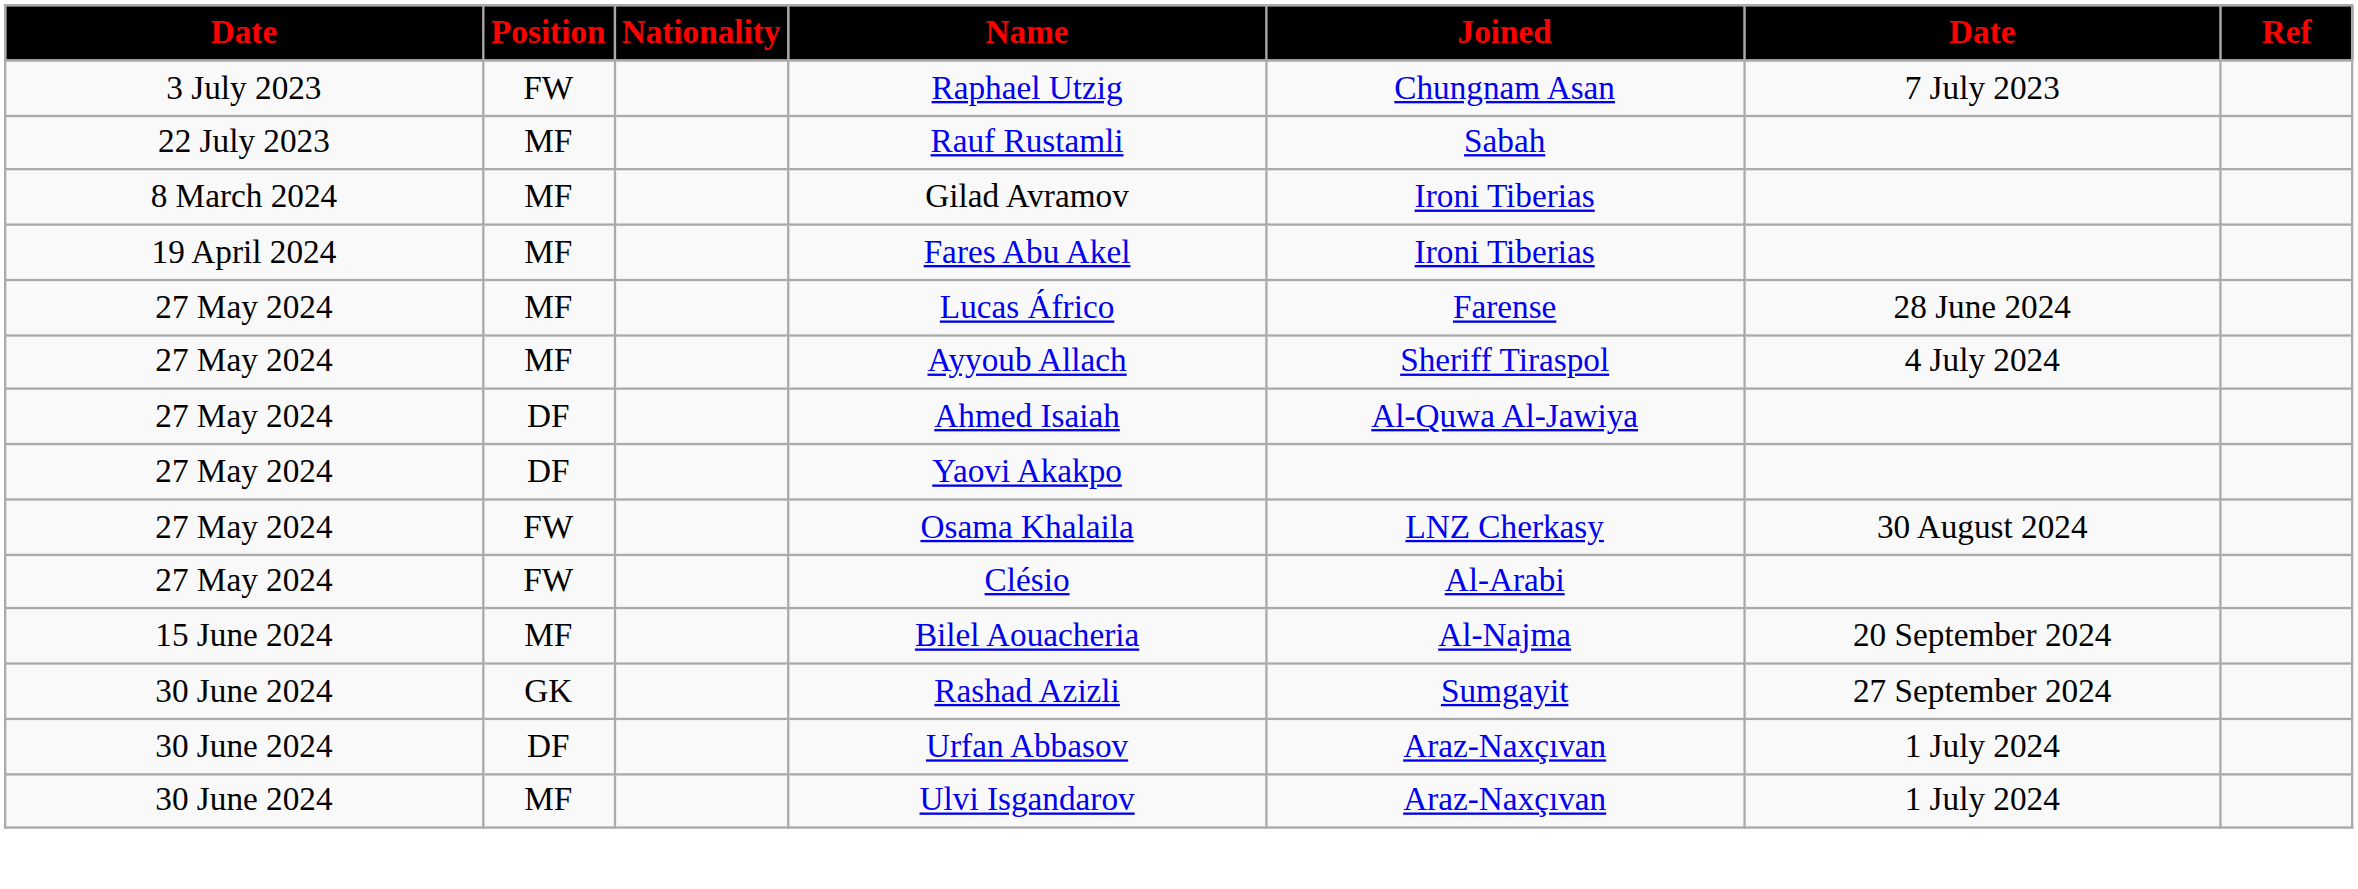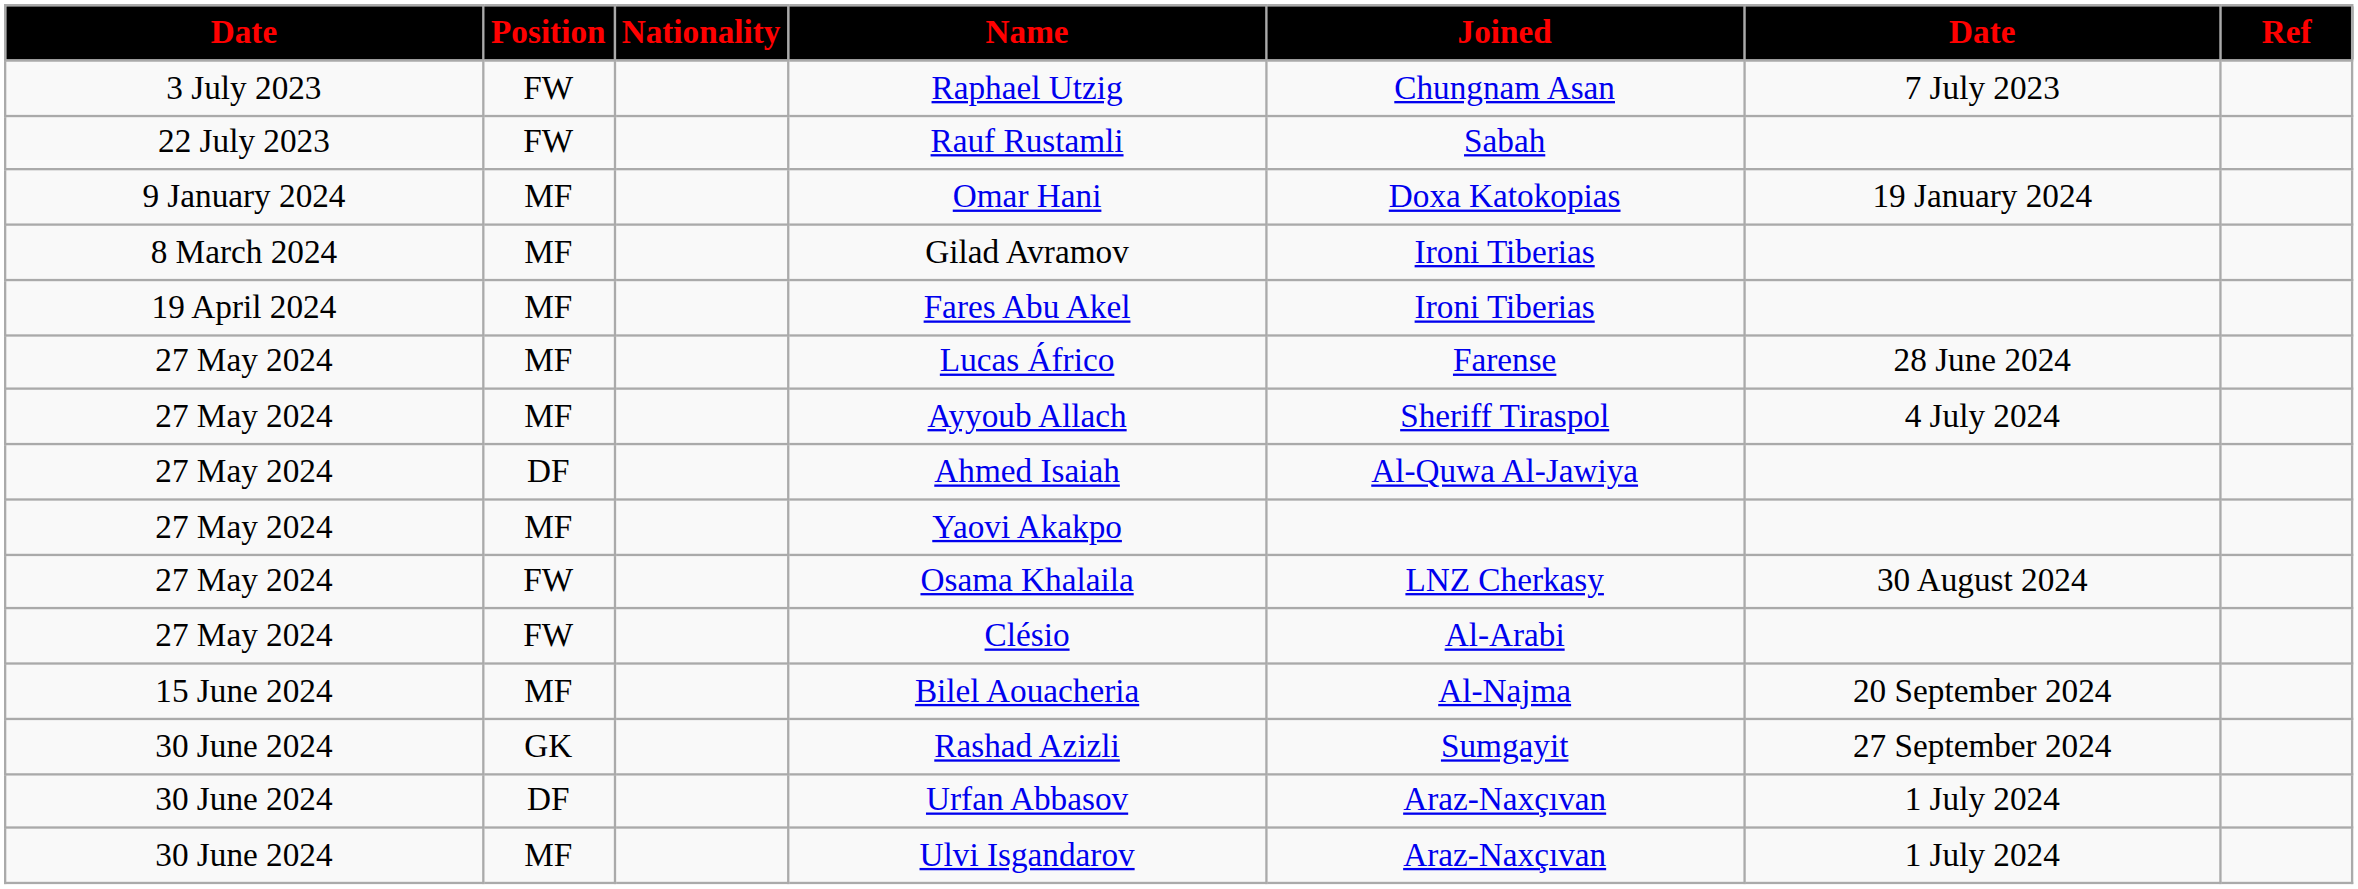Rauf Rustamli | Position: MF -> FW
+ row: 9 January 2024 | MF | Omar Hani | Doxa Katokopias | 19 January 2024
Yaovi Akakpo | Position: DF -> MF
